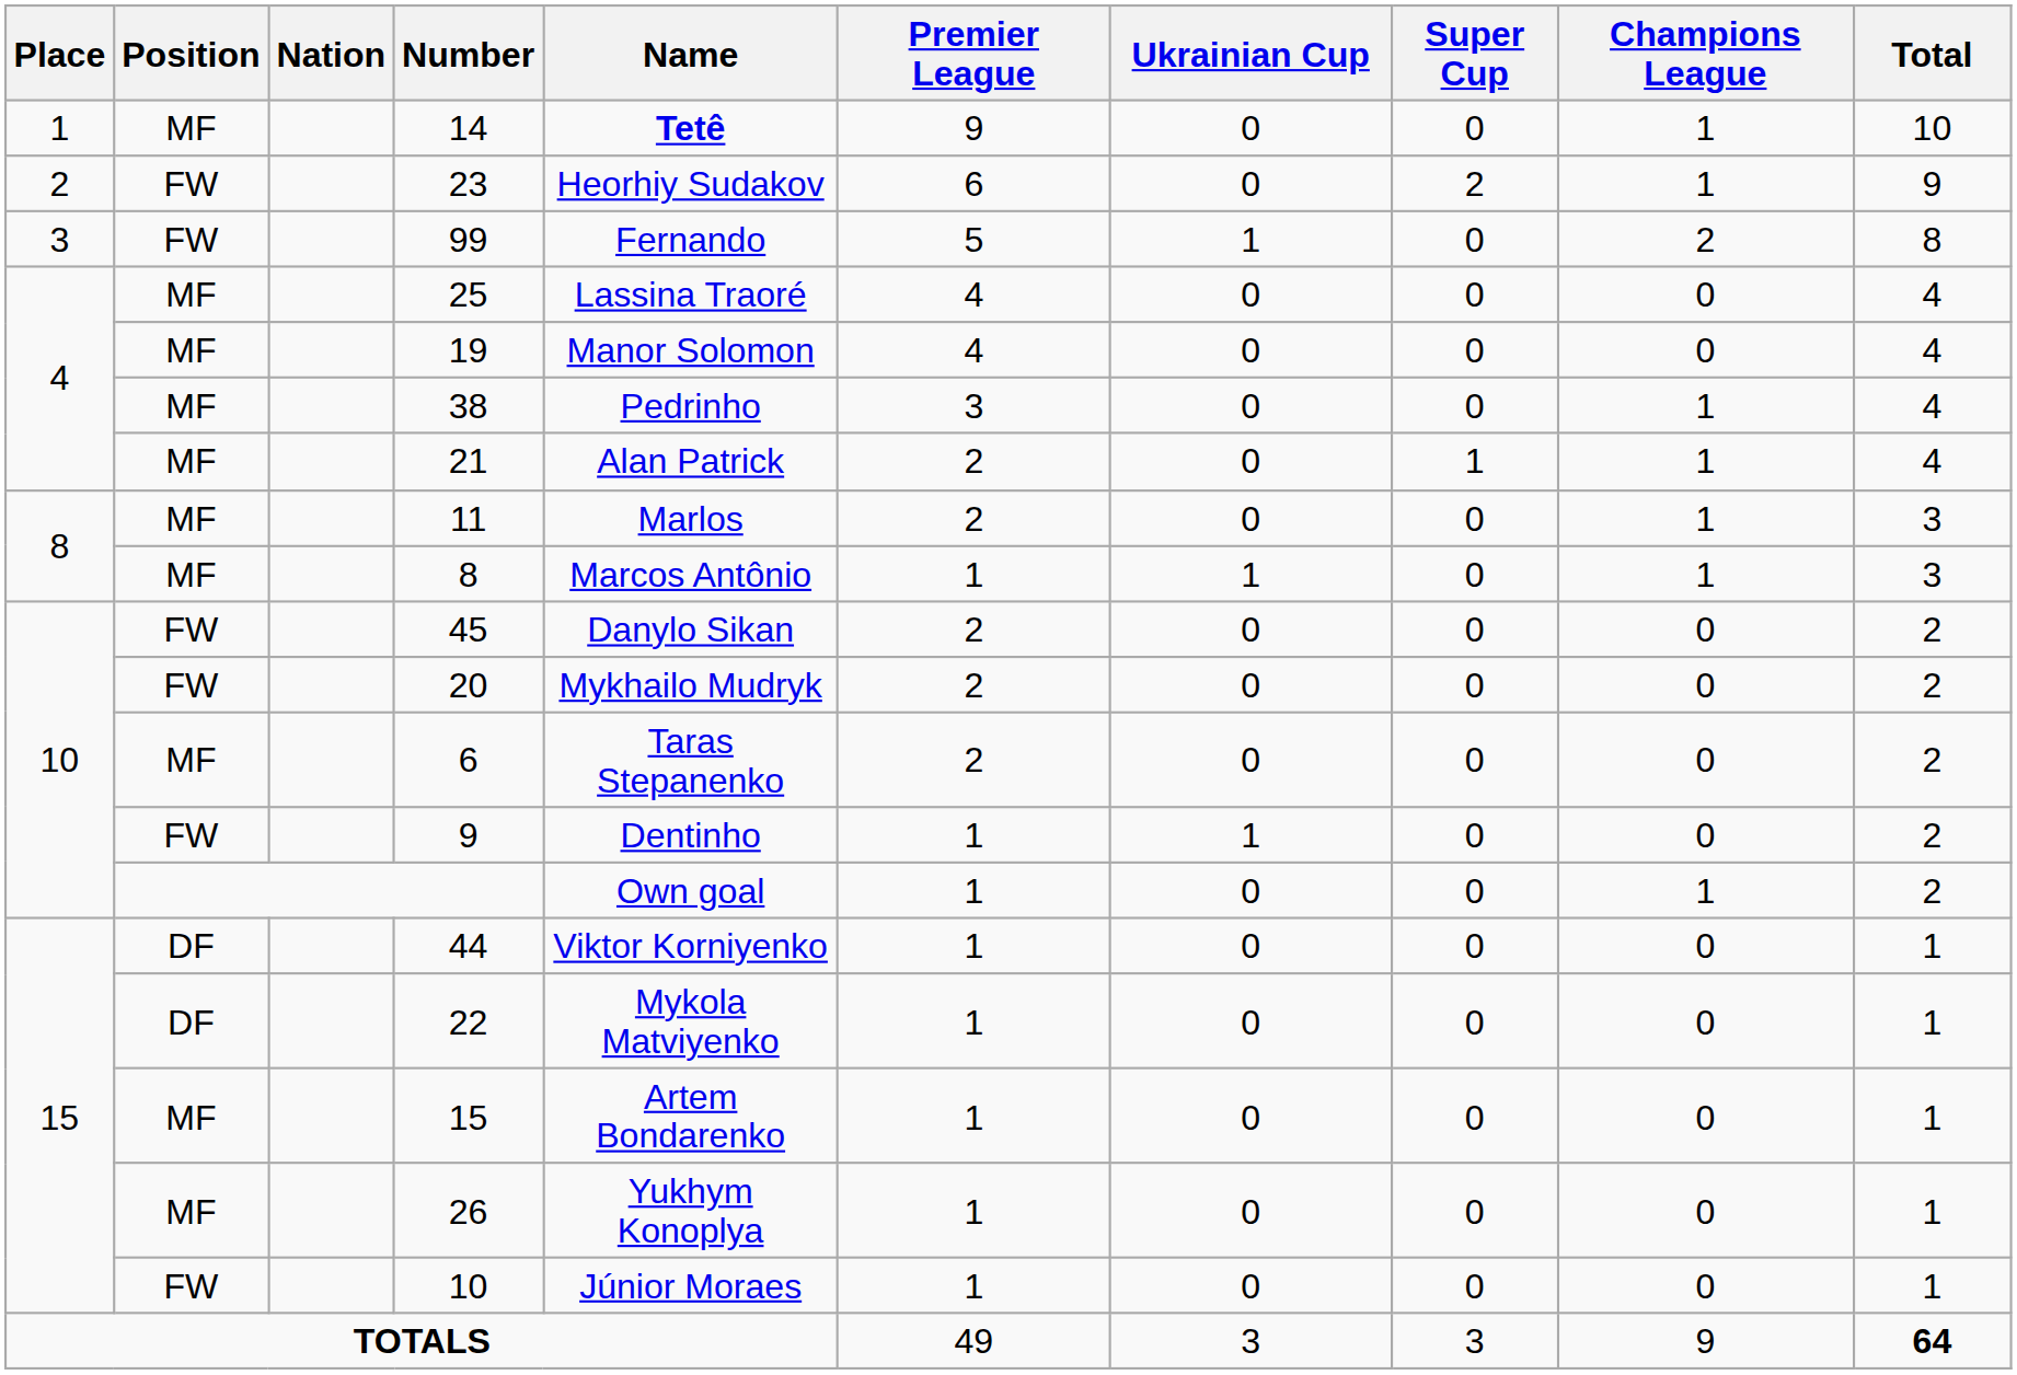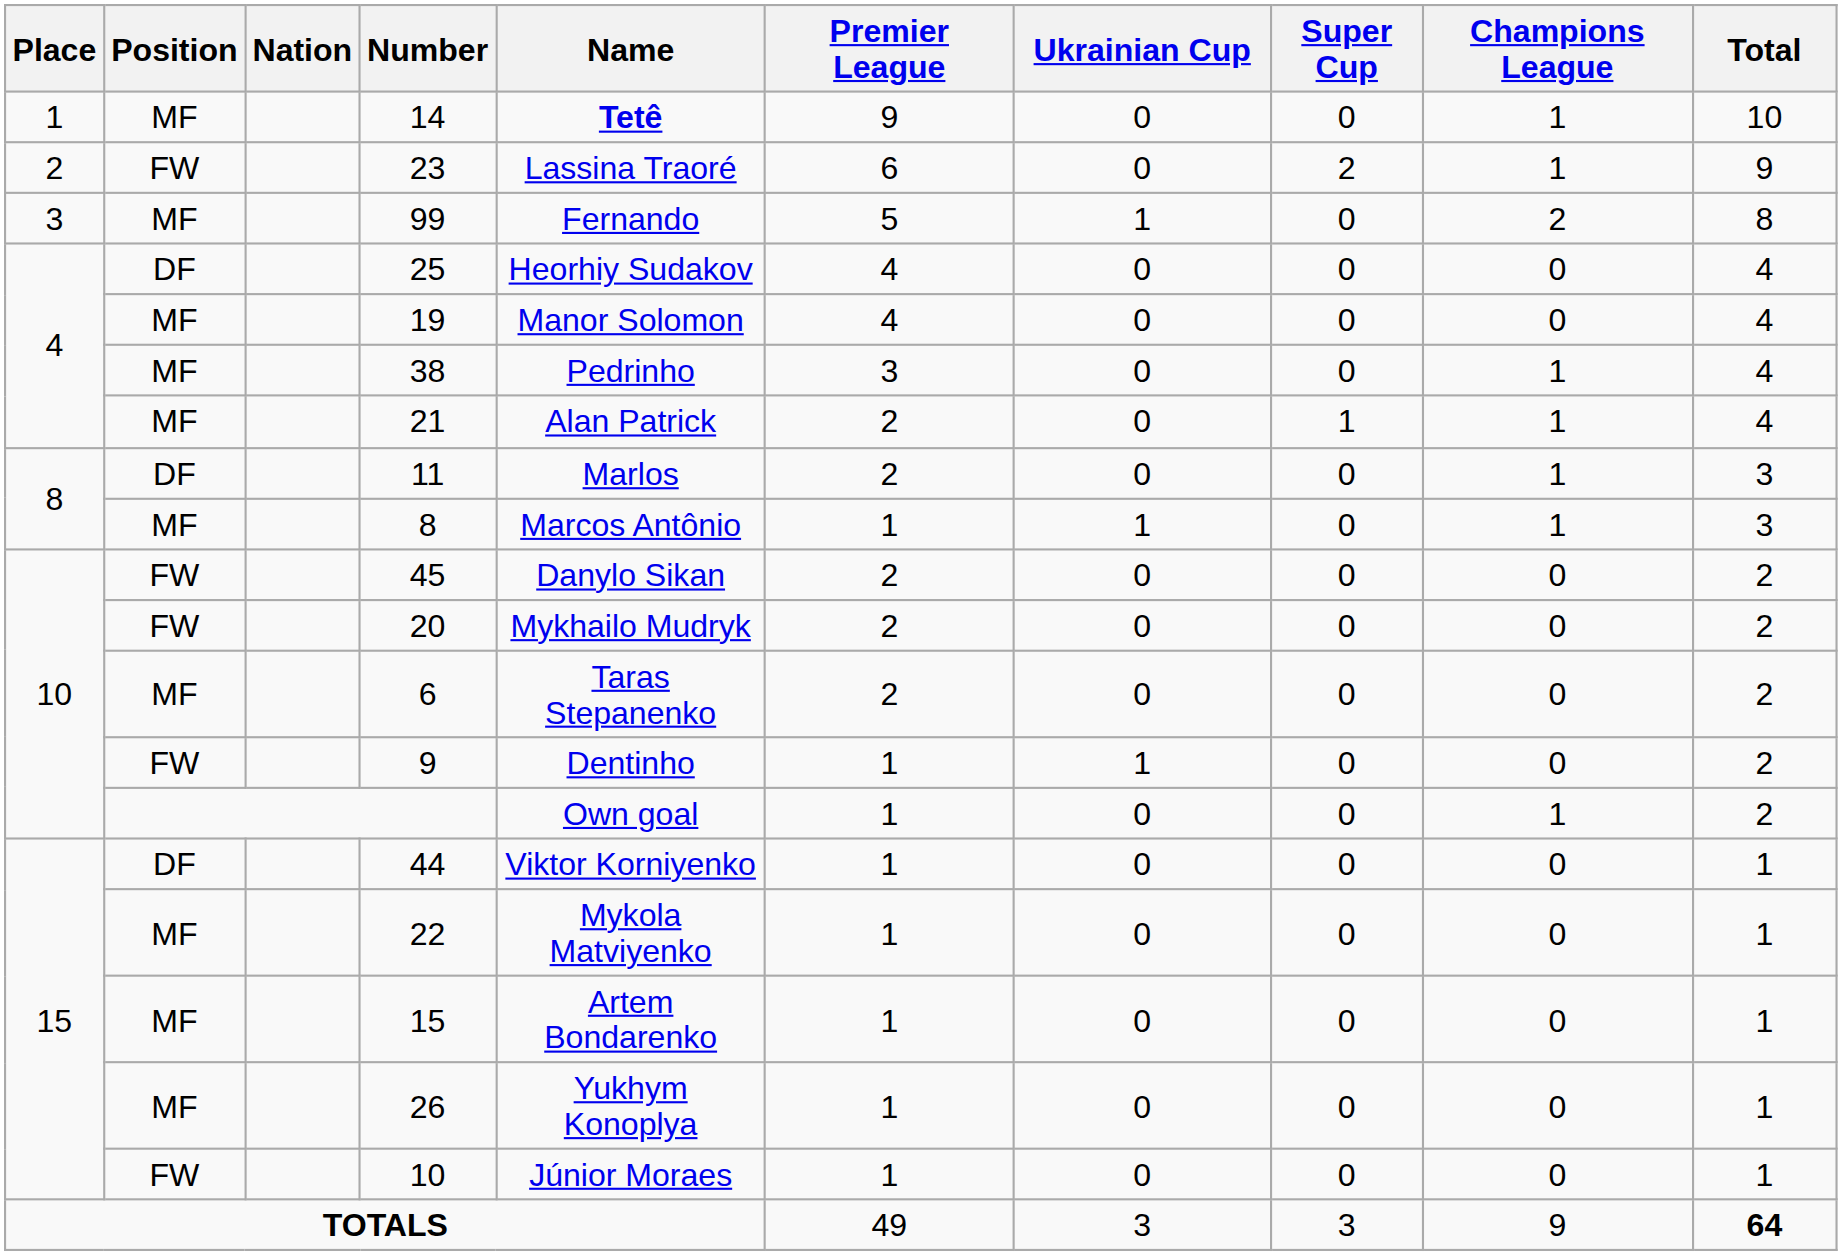23 | Name: Heorhiy Sudakov -> Lassina Traoré
99 | Position: FW -> MF
25 | Position: MF -> DF
25 | Name: Lassina Traoré -> Heorhiy Sudakov
11 | Position: MF -> DF
22 | Position: DF -> MF
